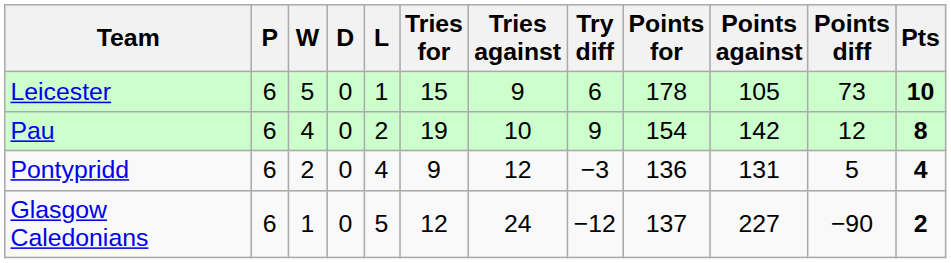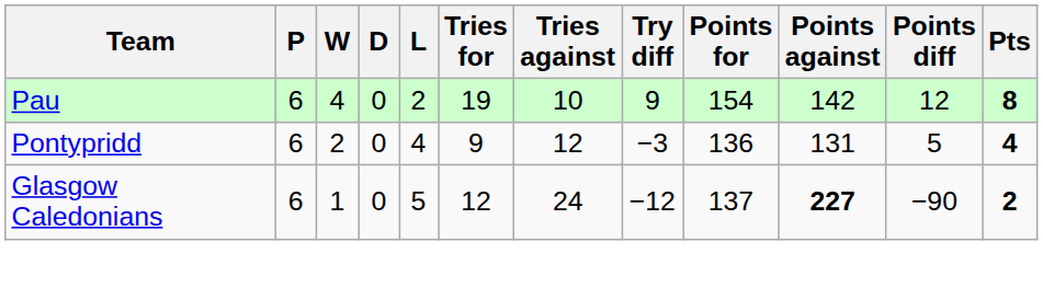- row: Leicester | 6 | 5 | 0 | 1 | 15 | 9 | 6 | 178 | 105 | 73 | 10
Glasgow Caledonians | Points against: normal -> bold
